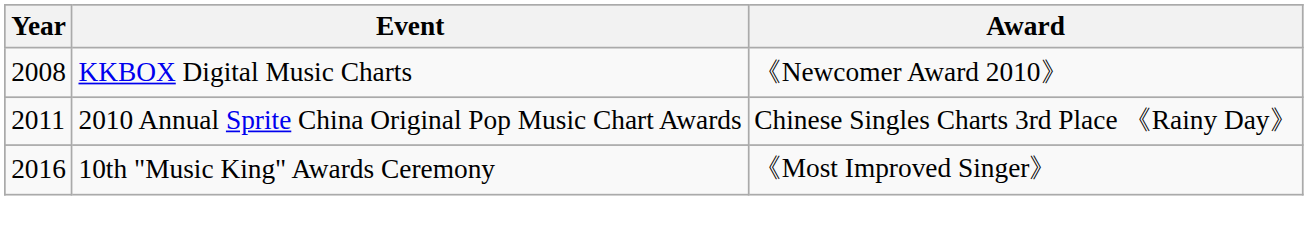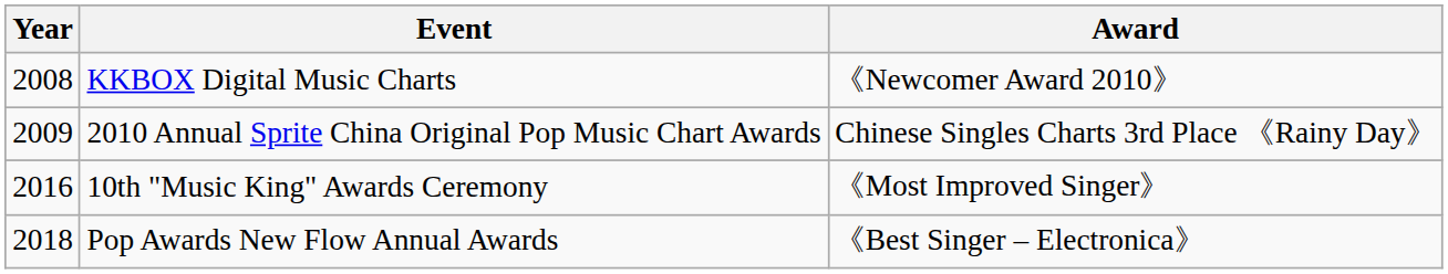2010 Annual Sprite China Original Pop Music Chart Awards | Year: 2011 -> 2009
+ row: 2018 | Pop Awards New Flow Annual Awards | 《Best Singer – Electronica》
